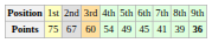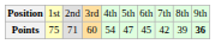Points | column 3: 67 -> 71
Points | column 6: 49 -> 47
Points | column 8: 41 -> 42
